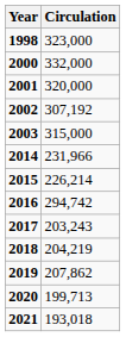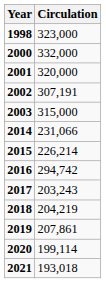2002 | Circulation: 307,192 -> 307,191
2014 | Circulation: 231,966 -> 231,066
2019 | Circulation: 207,862 -> 207,861
2020 | Circulation: 199,713 -> 199,114
